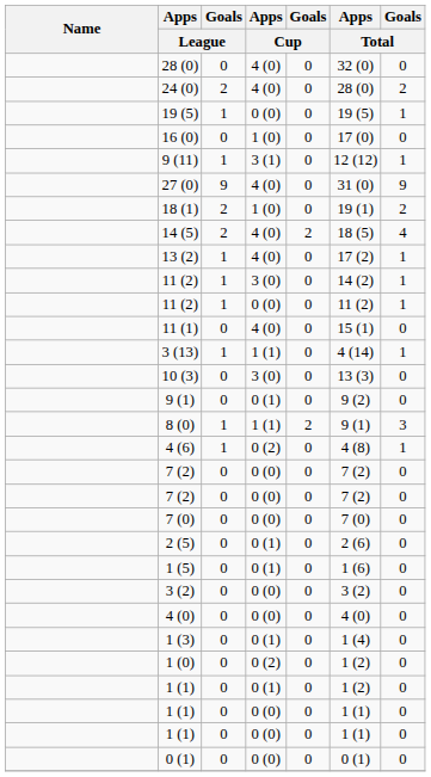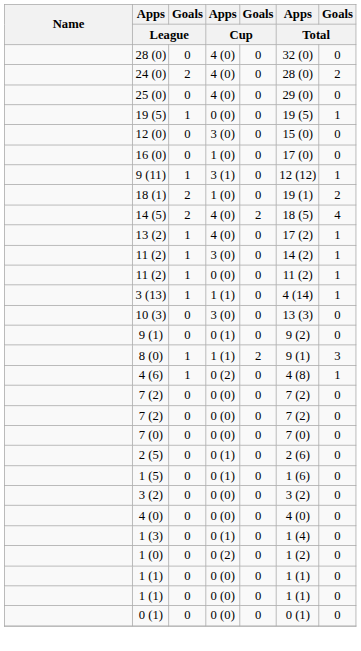+ row: 25 (0) | 0 | 4 (0) | 0 | 29 (0) | 0
+ row: 12 (0) | 0 | 3 (0) | 0 | 15 (0) | 0
- row: 27 (0) | 9 | 4 (0) | 0 | 31 (0) | 9
- row: 11 (1) | 0 | 4 (0) | 0 | 15 (1) | 0
- row: 1 (1) | 0 | 0 (1) | 0 | 1 (2) | 0
